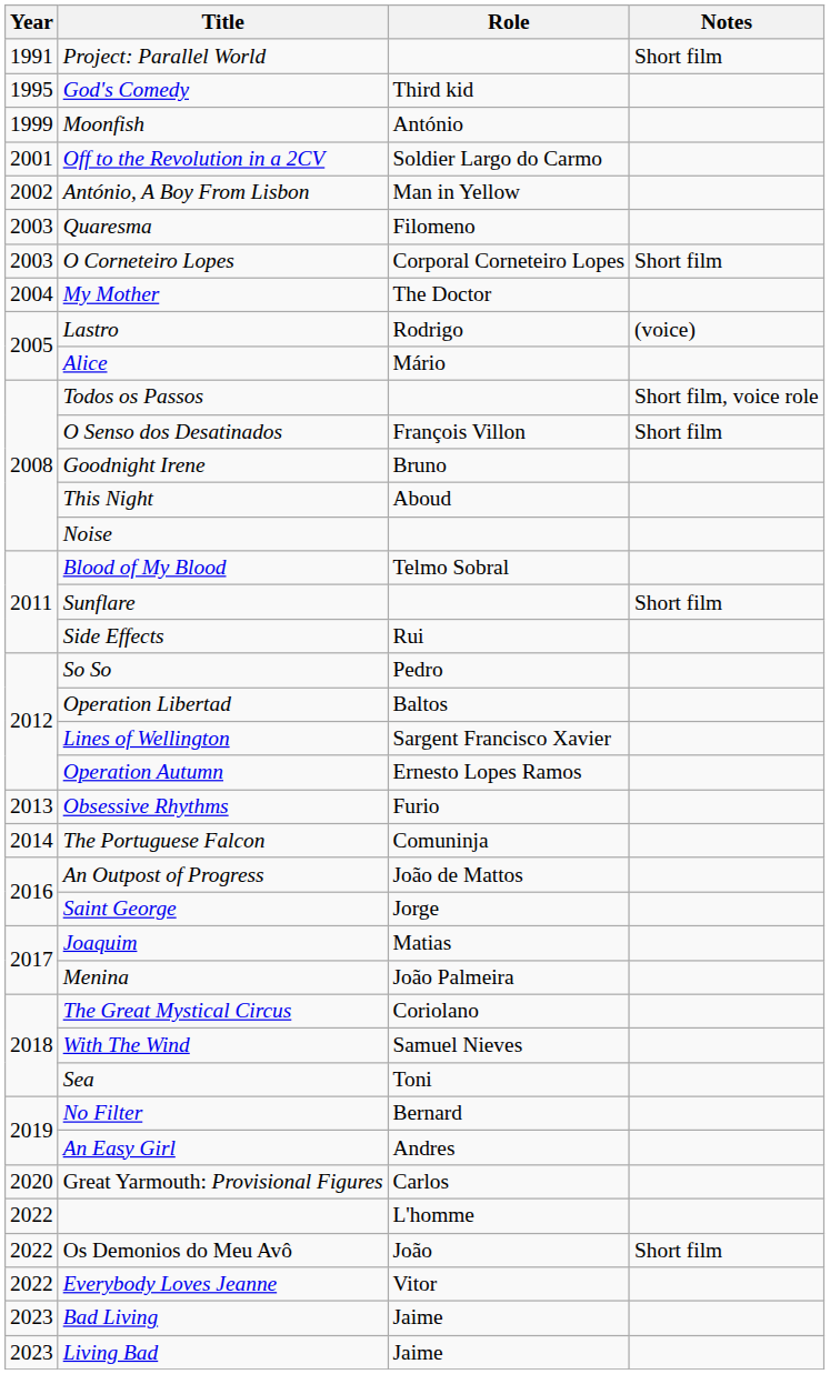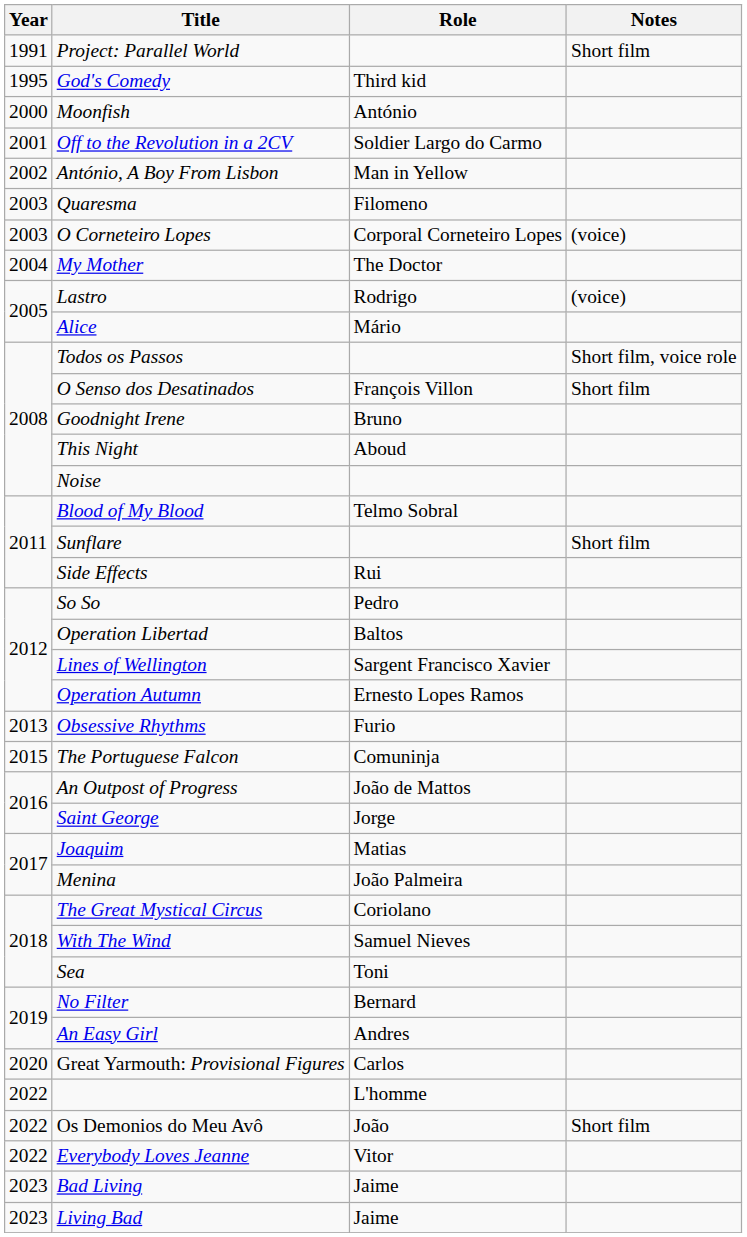Moonfish | Year: 1999 -> 2000
O Corneteiro Lopes | Notes: Short film -> (voice)
The Portuguese Falcon | Year: 2014 -> 2015
